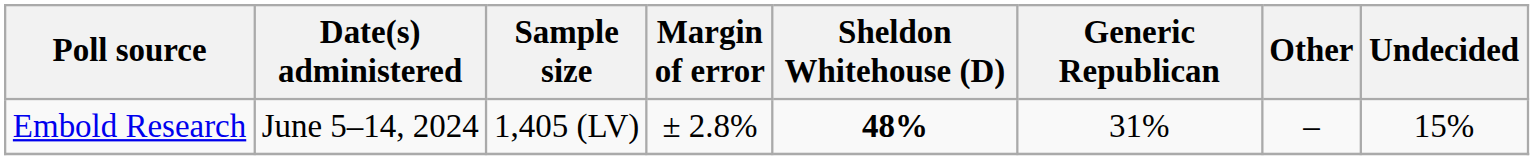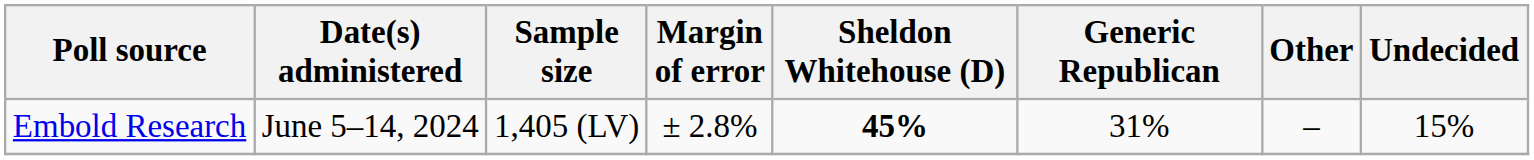Embold Research | Sheldon Whitehouse (D): 48% -> 45%
